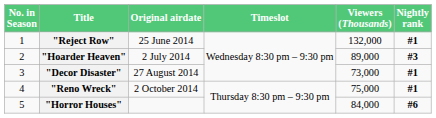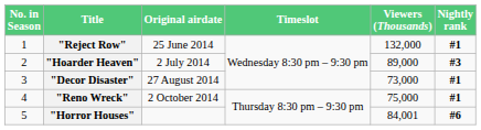"Horror Houses" | Viewers (Thousands): 84,000 -> 84,001
